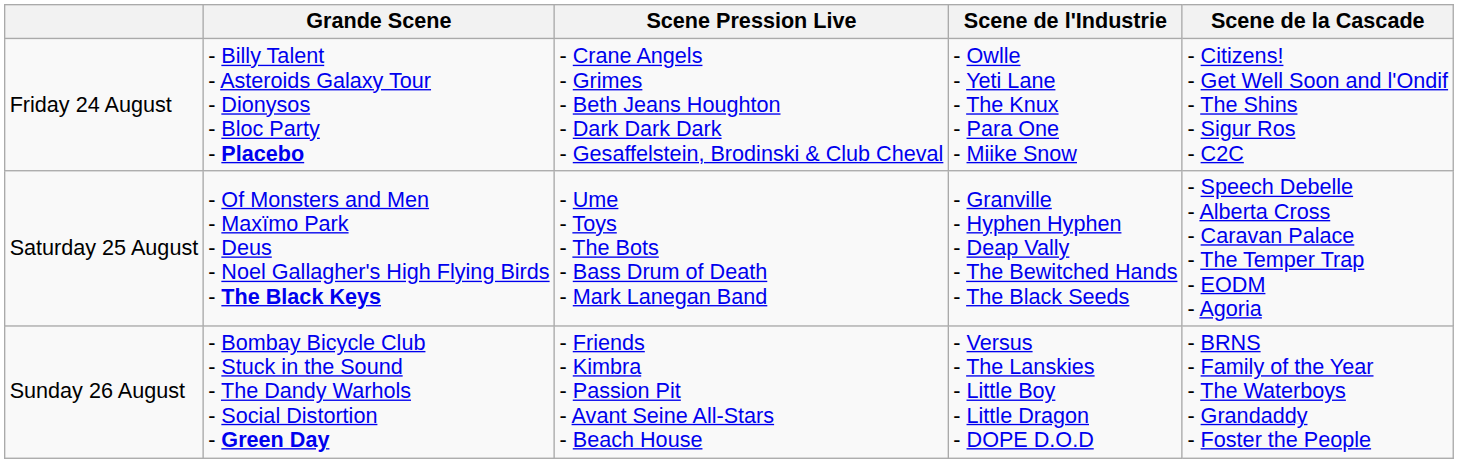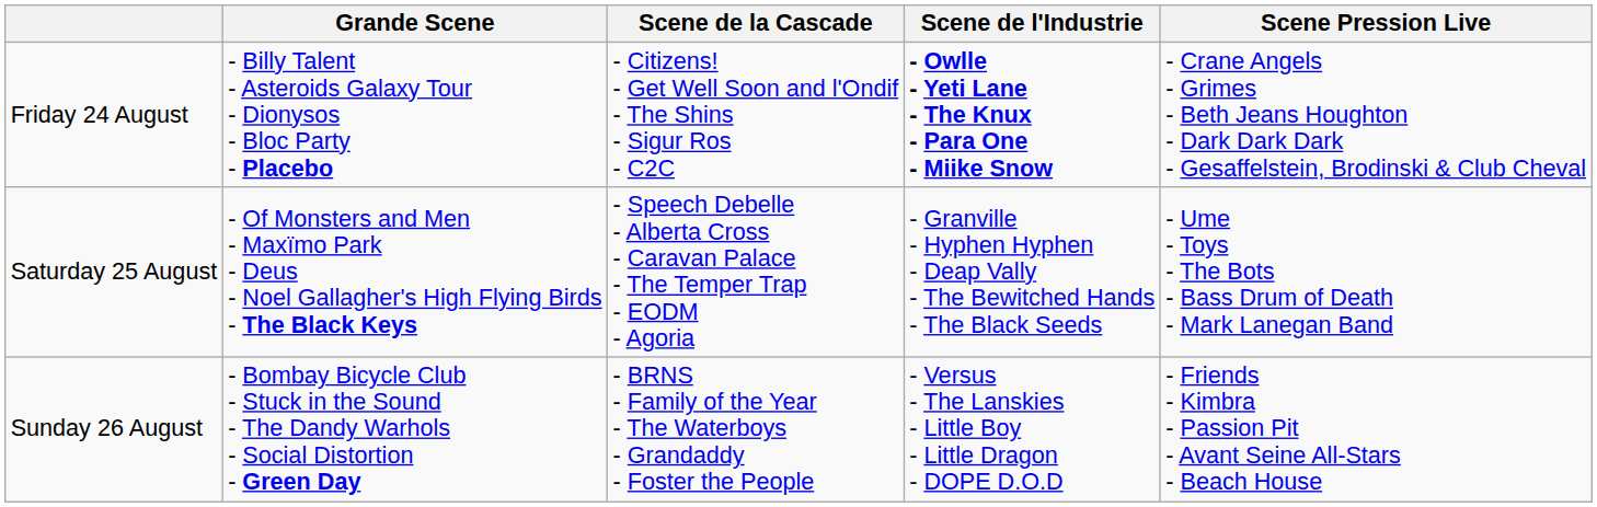columns swapped: Scene de la Cascade <-> Scene Pression Live
Friday 24 August | Scene de l'Industrie: normal -> bold
